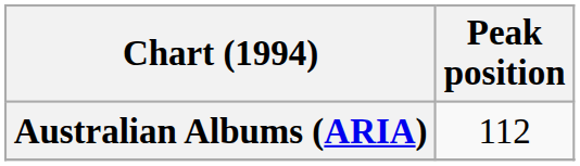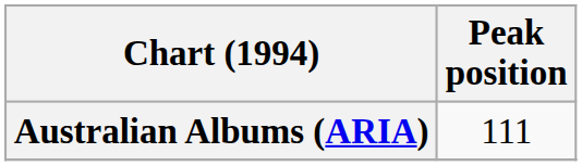Australian Albums (ARIA) | Peak position: 112 -> 111
